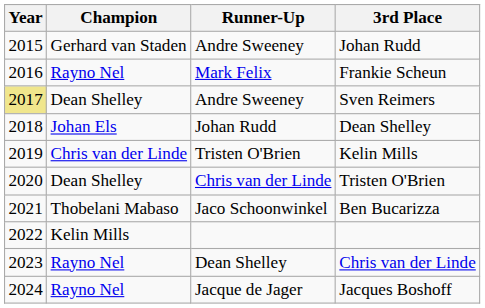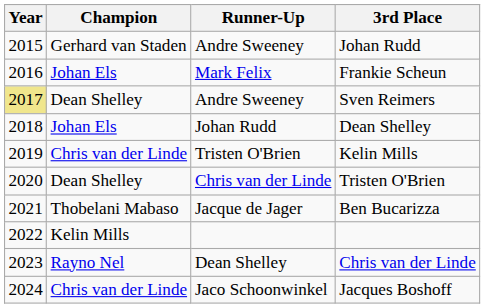Frankie Scheun | Champion: Rayno Nel -> Johan Els
Ben Bucarizza | Runner-Up: Jaco Schoonwinkel -> Jacque de Jager
Jacques Boshoff | Champion: Rayno Nel -> Chris van der Linde
Jacques Boshoff | Runner-Up: Jacque de Jager -> Jaco Schoonwinkel
